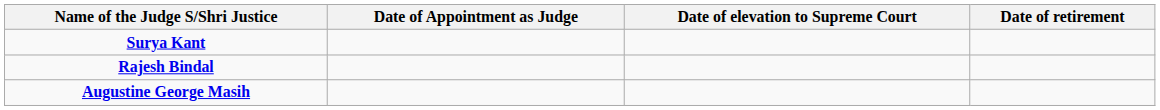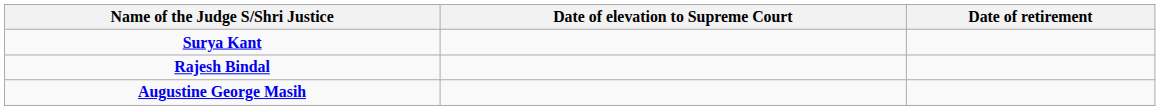- column: Date of Appointment as Judge
